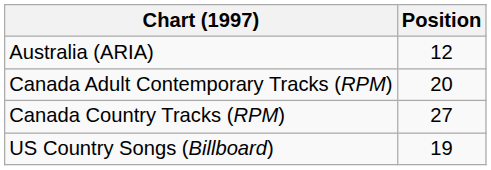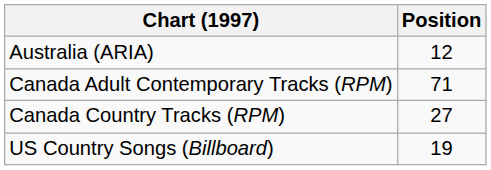Canada Adult Contemporary Tracks (RPM) | Position: 20 -> 71
